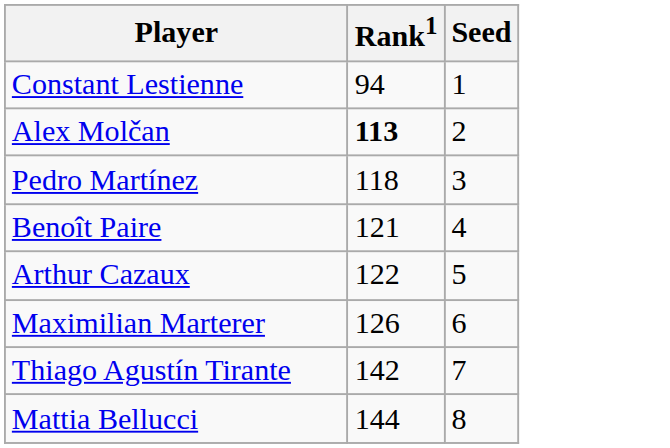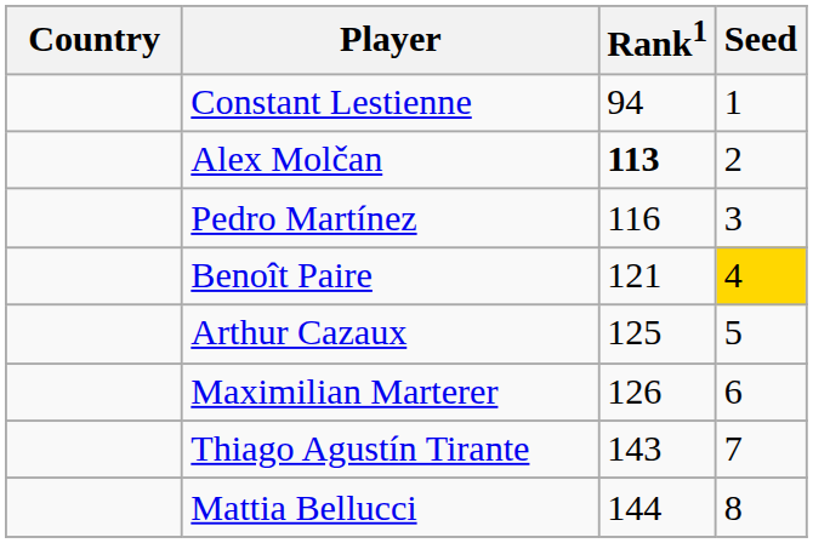+ column: Country
Pedro Martínez | Rank1: 118 -> 116
Benoît Paire | Seed: no background -> gold background
Arthur Cazaux | Rank1: 122 -> 125
Thiago Agustín Tirante | Rank1: 142 -> 143
